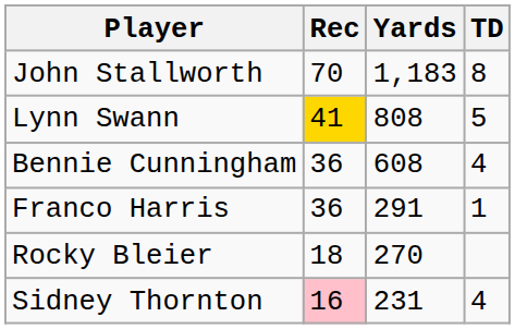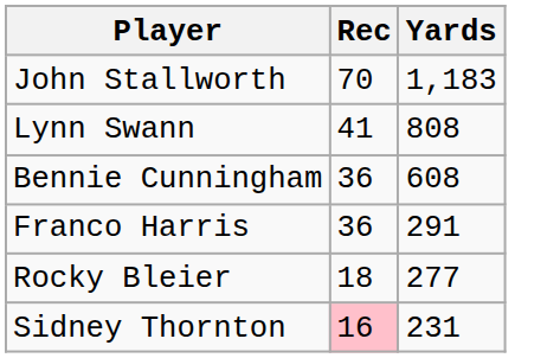- column: TD | 8 | 5 | 4 | 1 | 4
Lynn Swann | Rec: gold background -> no background
Rocky Bleier | Yards: 270 -> 277
